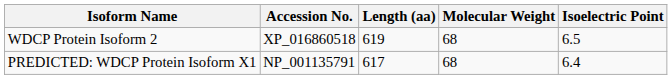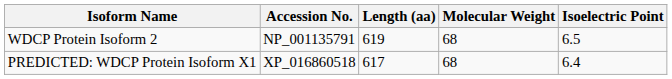WDCP Protein Isoform 2 | Accession No.: XP_016860518 -> NP_001135791
PREDICTED: WDCP Protein Isoform X1 | Accession No.: NP_001135791 -> XP_016860518
